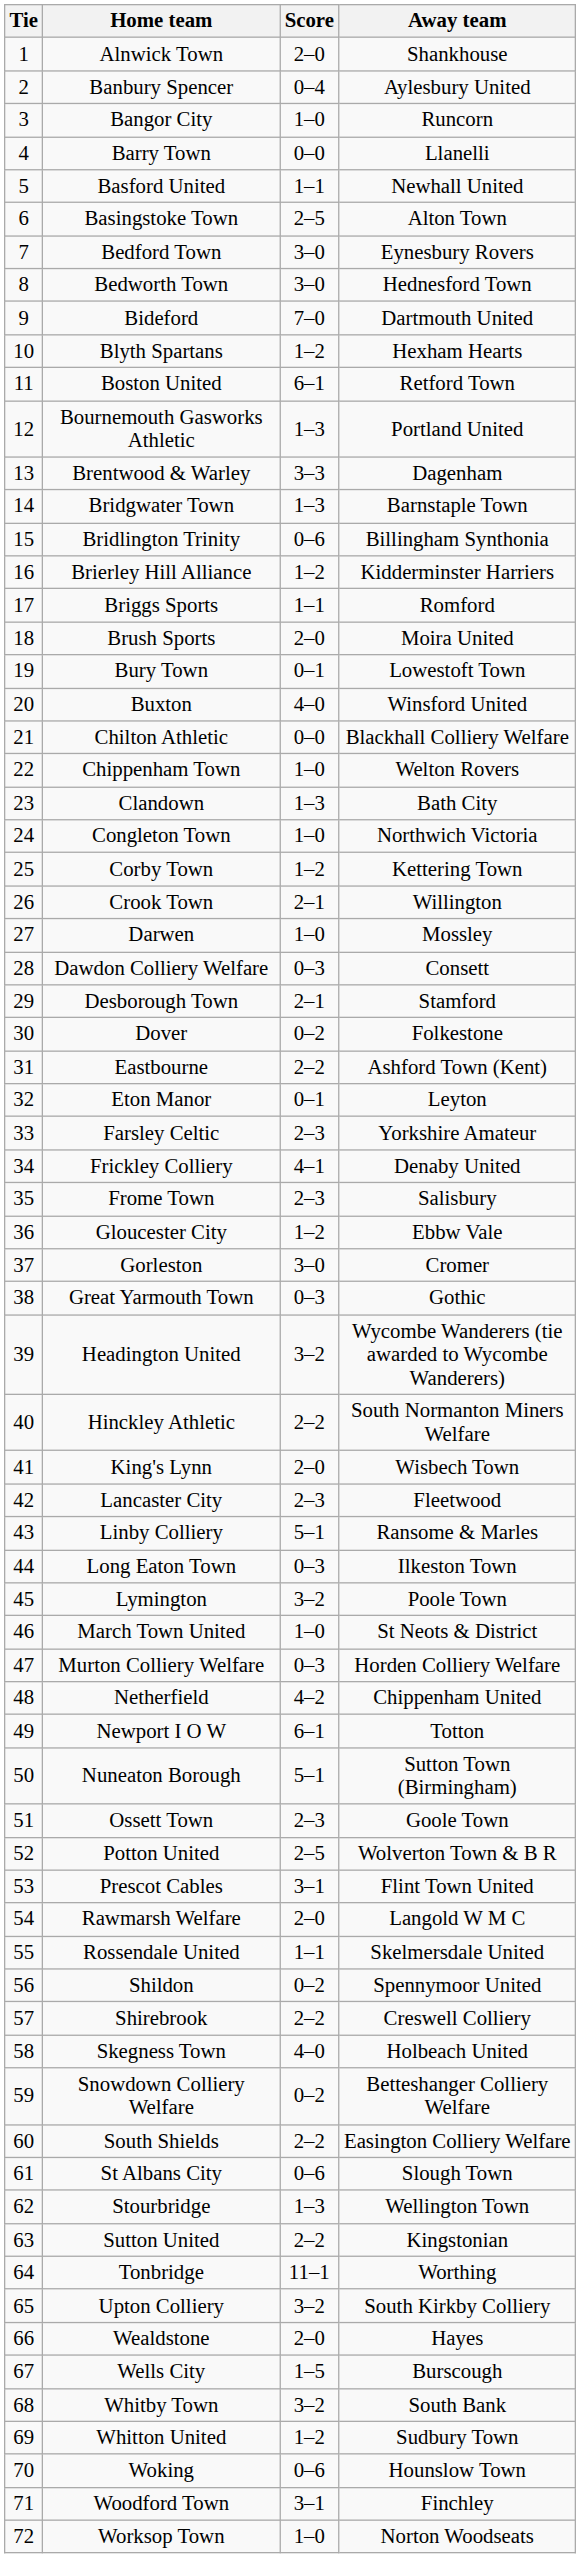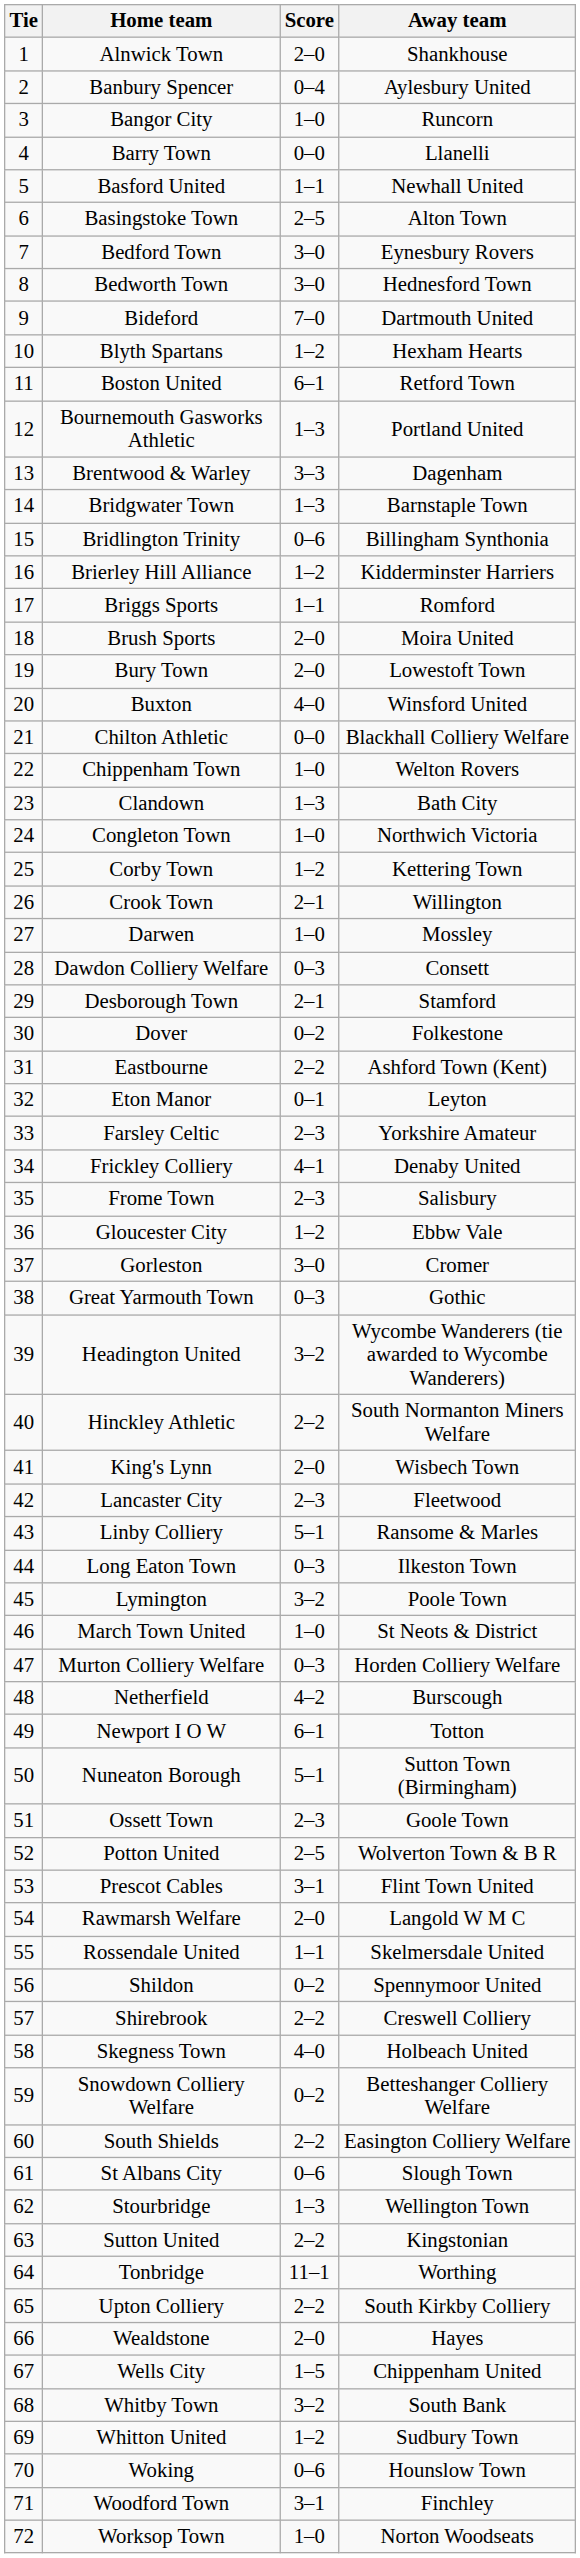Bury Town | Score: 0–1 -> 2–0
Netherfield | Away team: Chippenham United -> Burscough
Upton Colliery | Score: 3–2 -> 2–2
Wells City | Away team: Burscough -> Chippenham United
